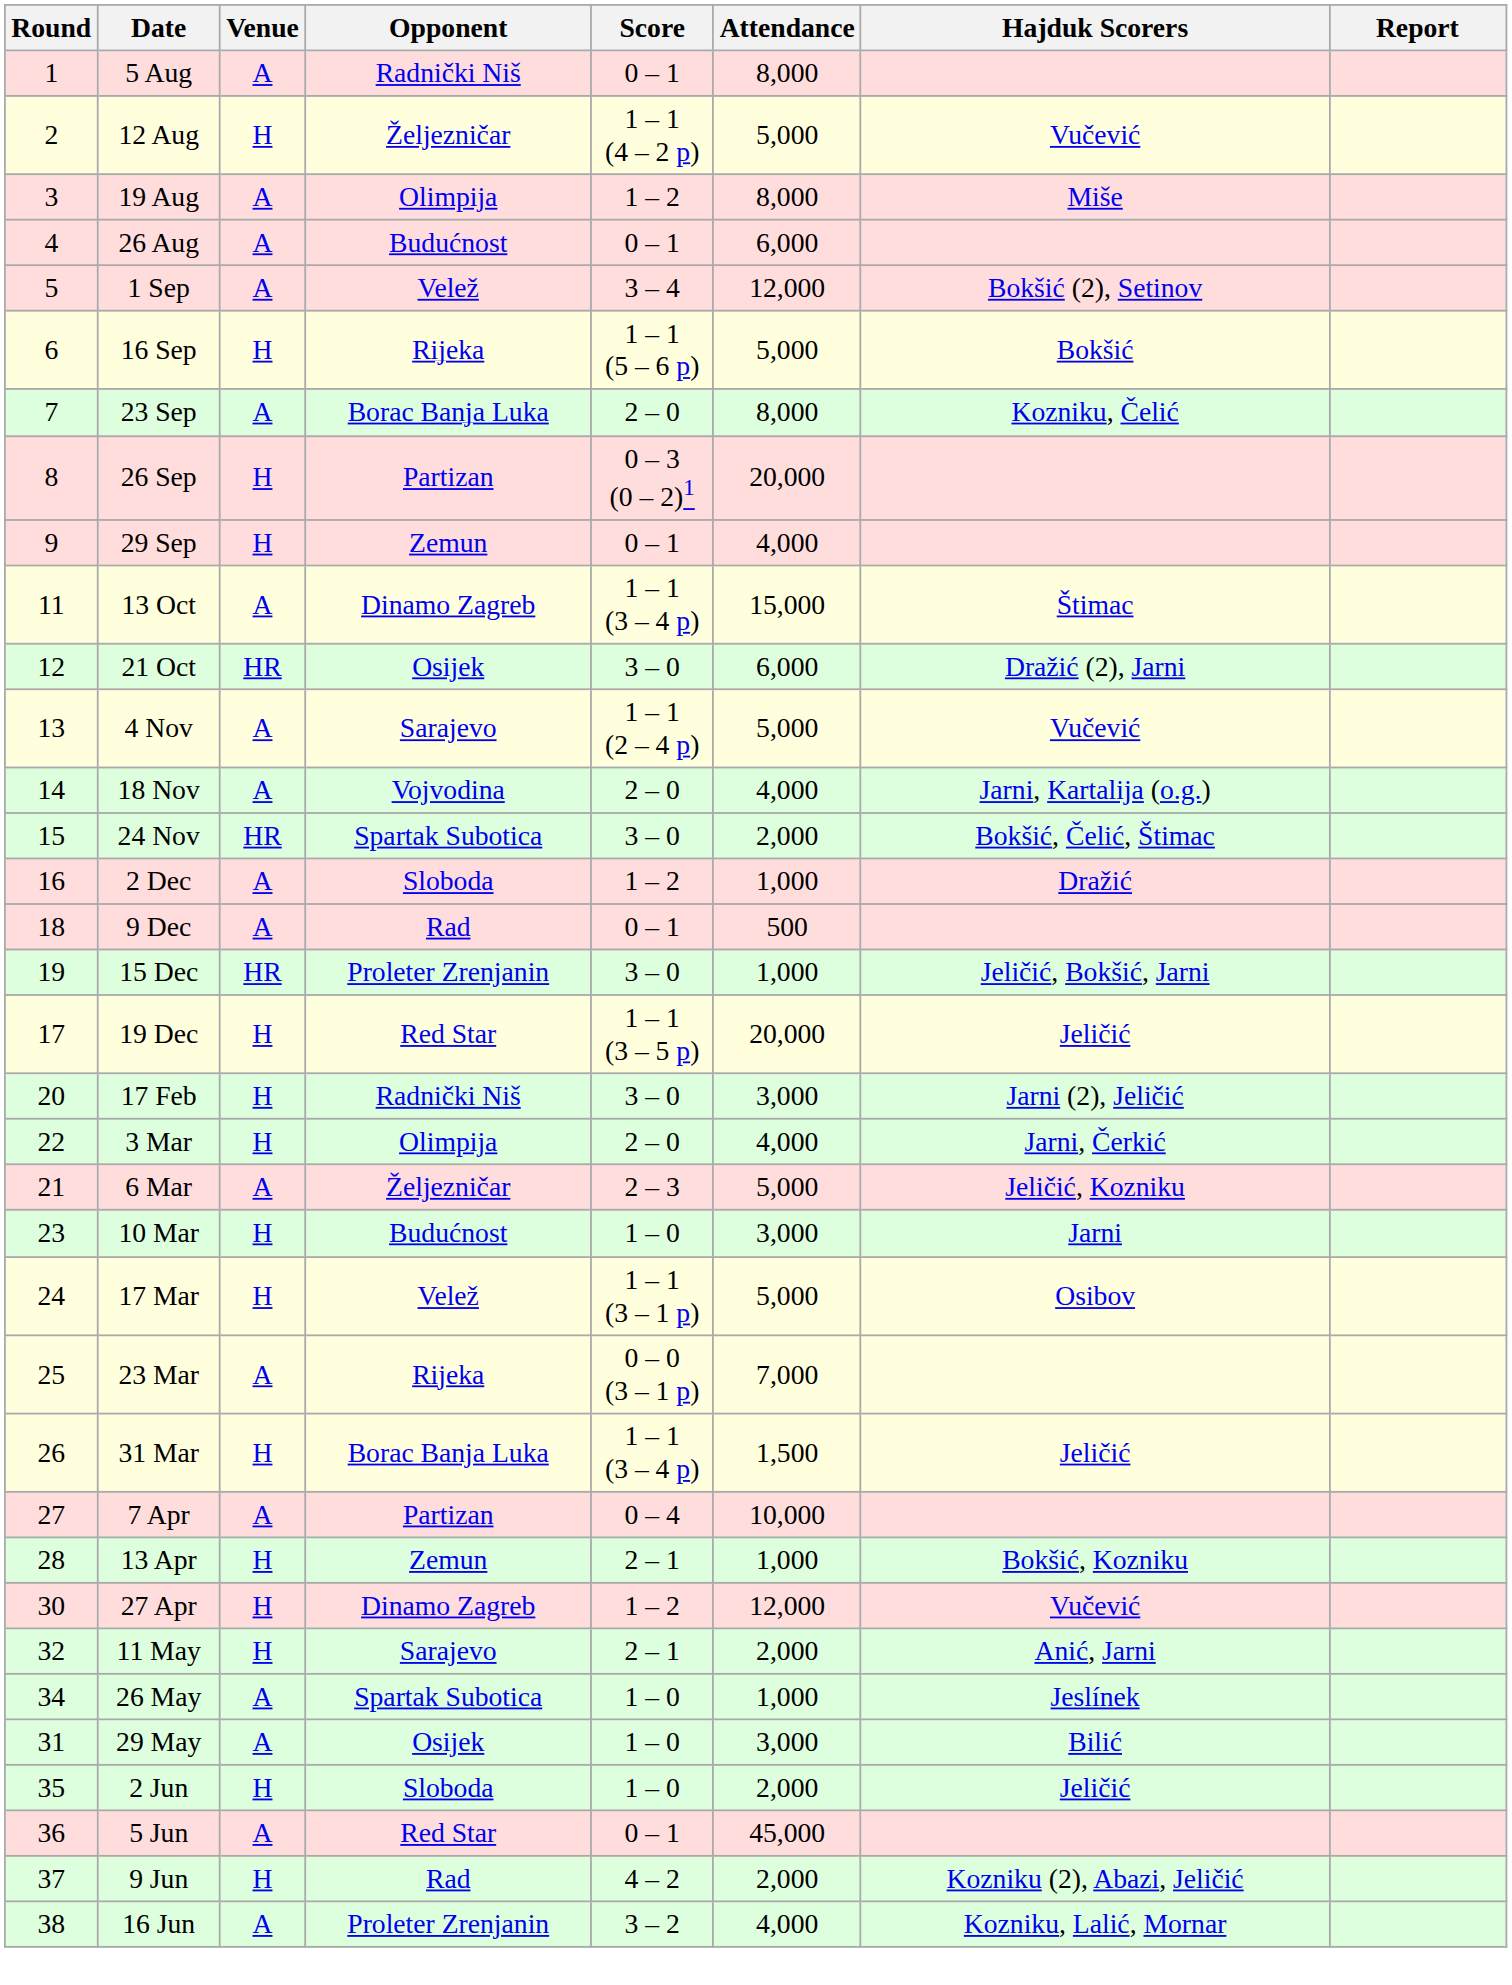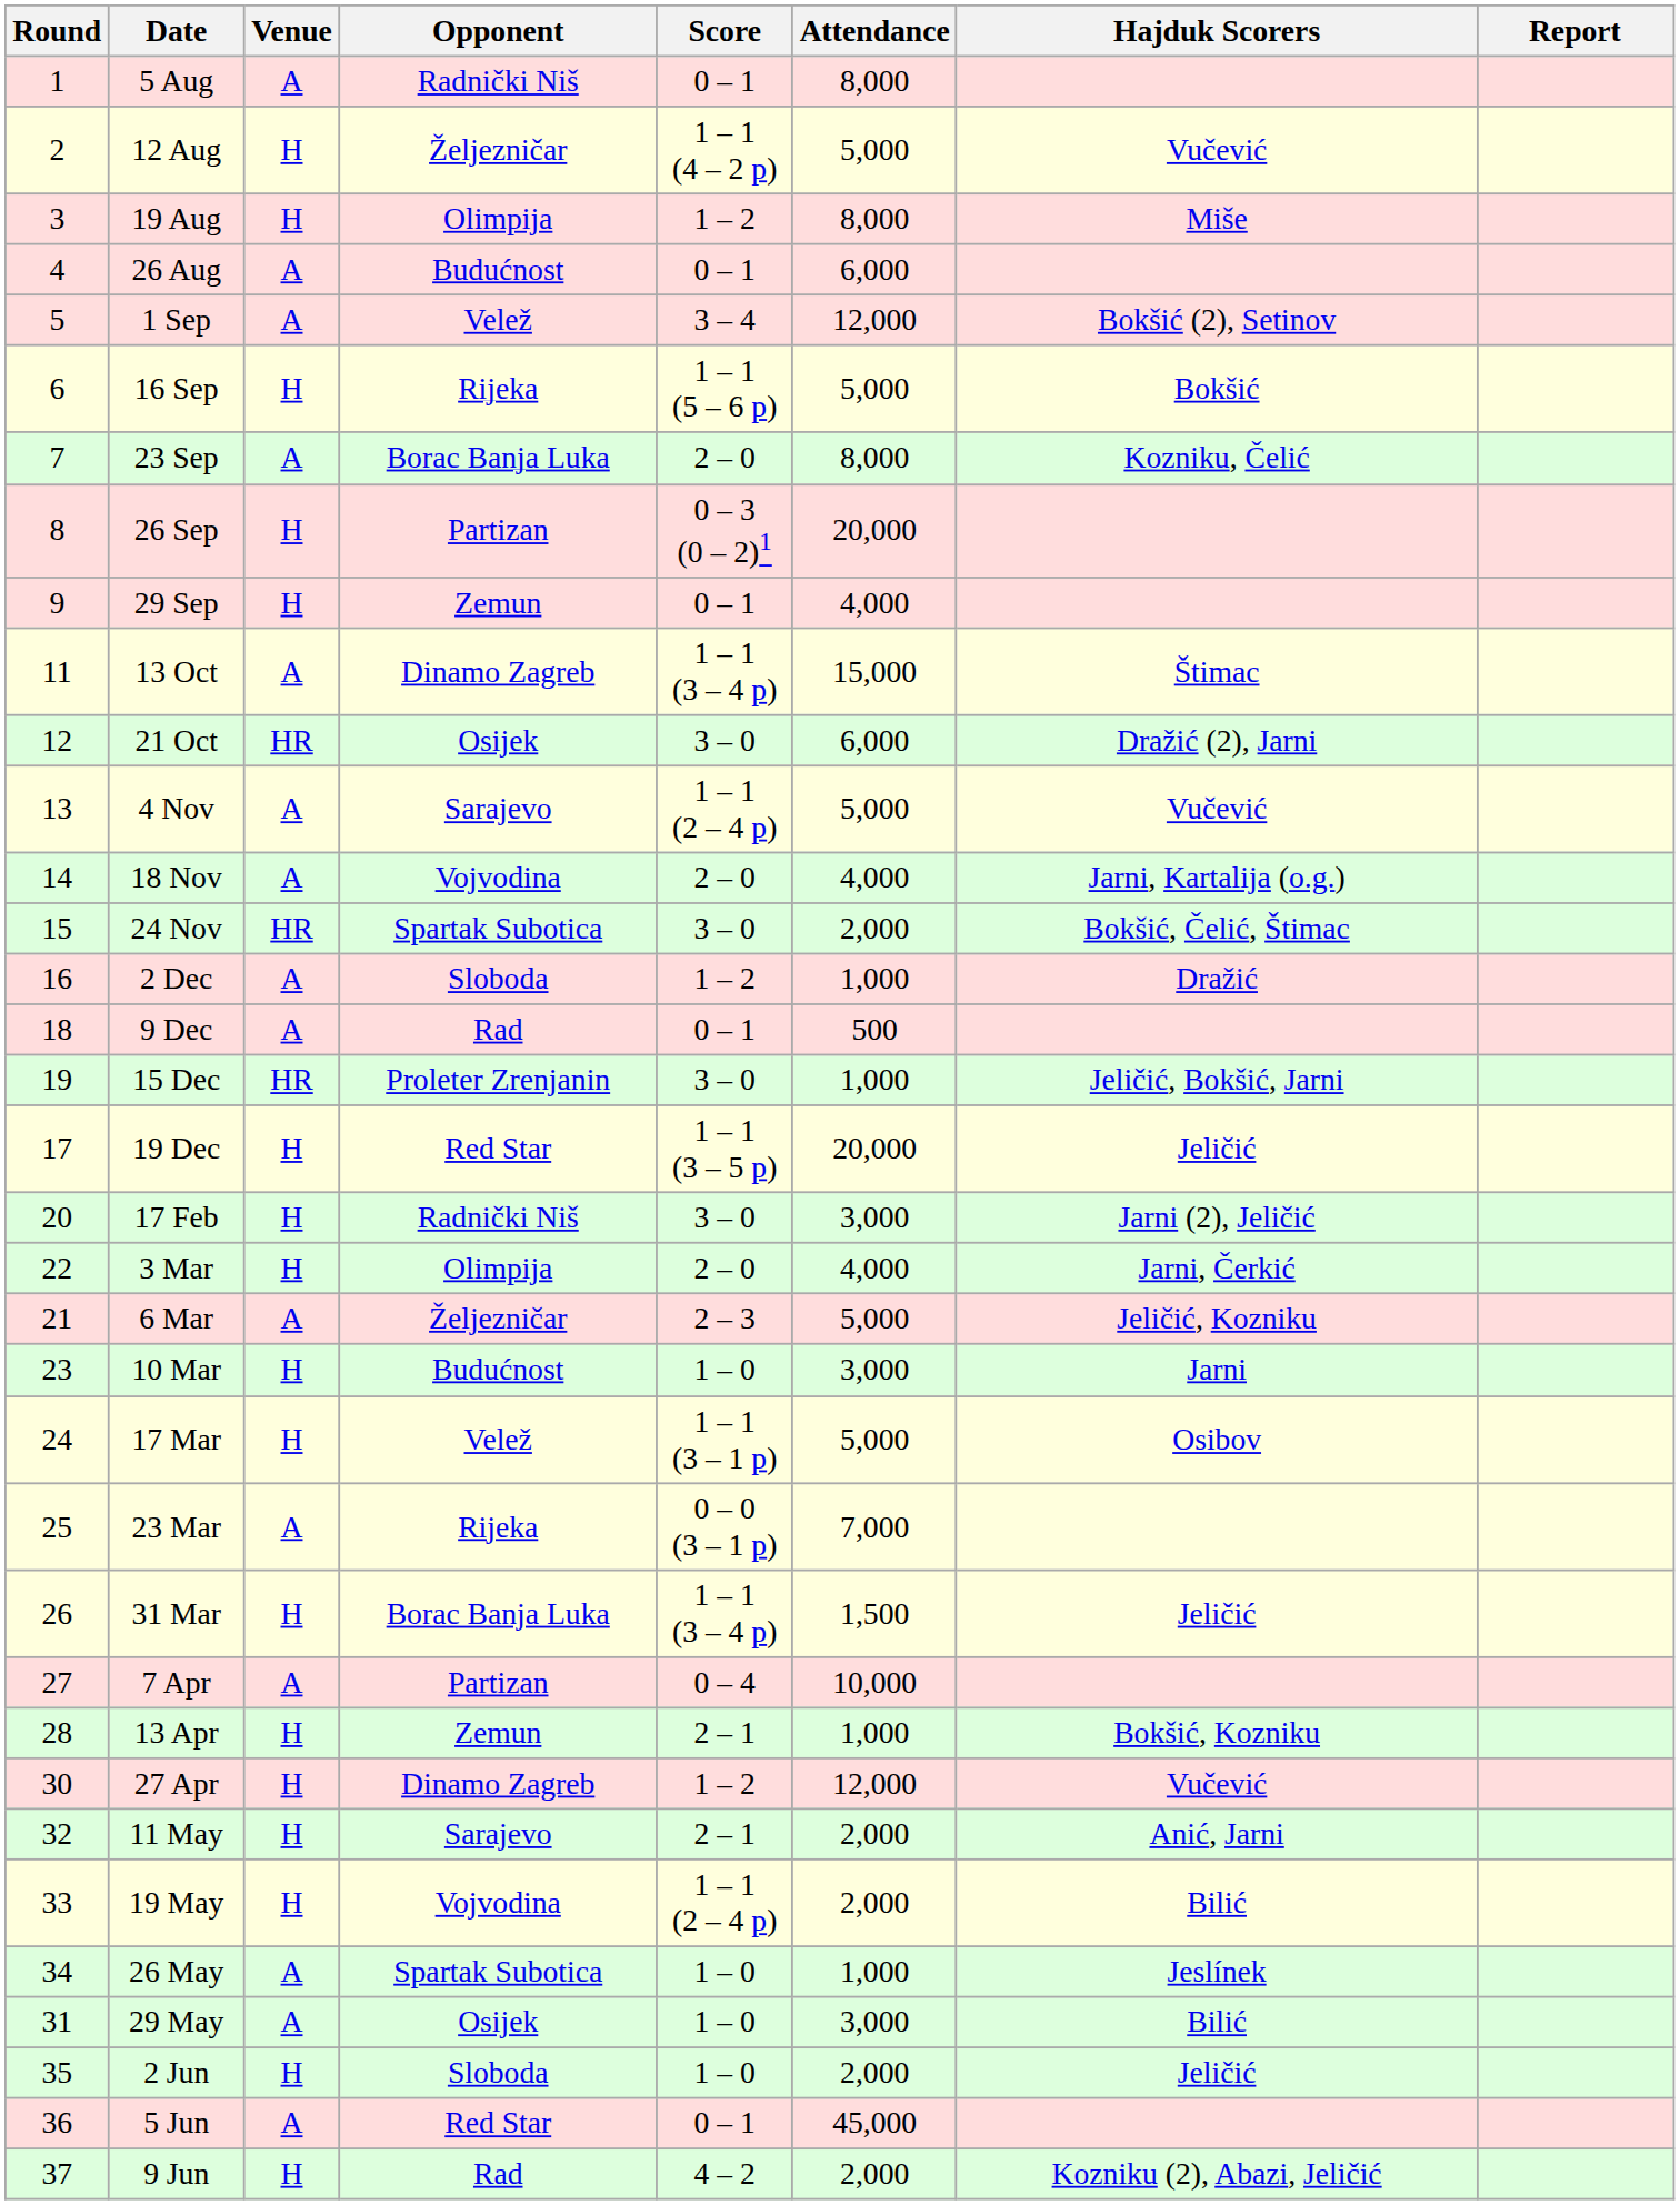19 Aug | Venue: A -> H
+ row: 33 | 19 May | H | Vojvodina | 1 – 1 (2 – 4 p) | 2,000 | Bilić
- row: 38 | 16 Jun | A | Proleter Zrenjanin | 3 – 2 | 4,000 | Kozniku, Lalić, Mornar
